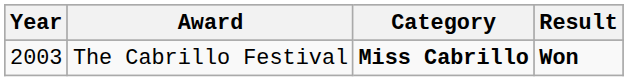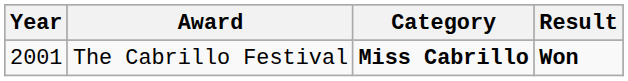The Cabrillo Festival | Year: 2003 -> 2001
